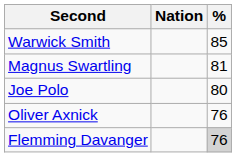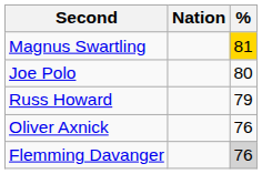- row: Warwick Smith | 85
Magnus Swartling | %: no background -> gold background
+ row: Russ Howard | 79
